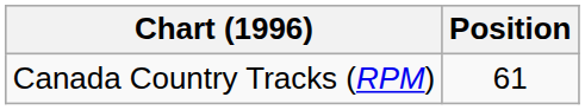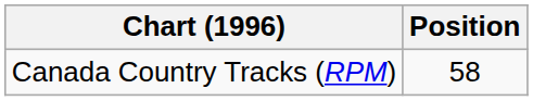Canada Country Tracks (RPM) | Position: 61 -> 58
